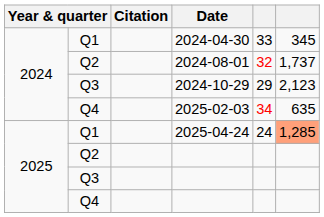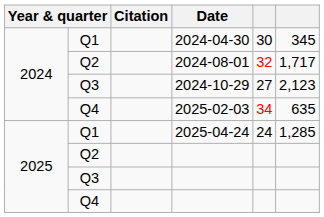2024-04-30 | column 5: 33 -> 30
2024-08-01 | column 6: 1,737 -> 1,717
2024-10-29 | column 5: 29 -> 27
2025-04-24 | column 6: lightsalmon background -> no background
